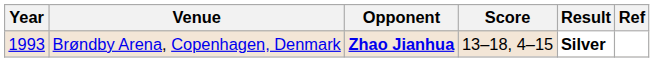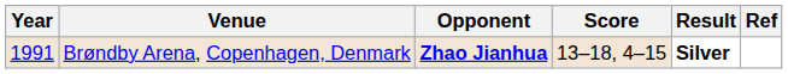Brøndby Arena, Copenhagen, Denmark | Year: 1993 -> 1991
